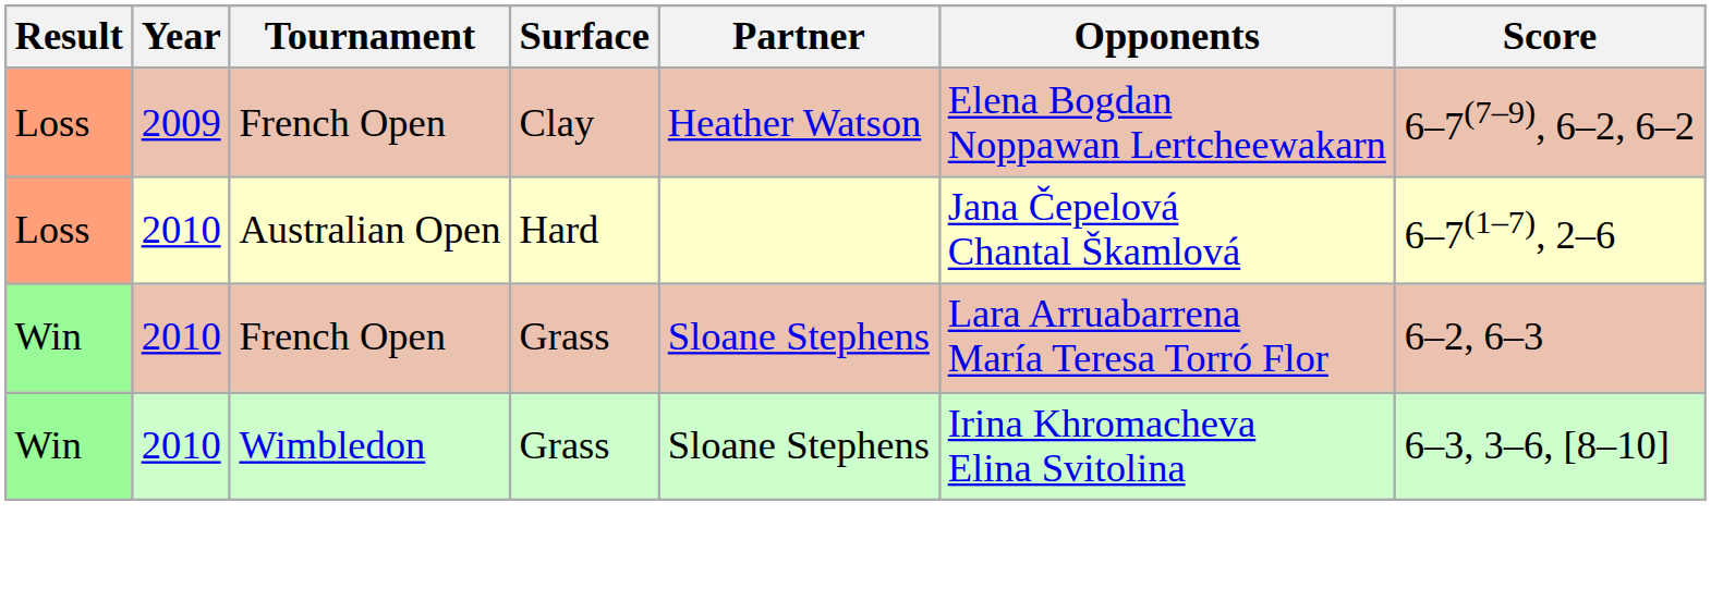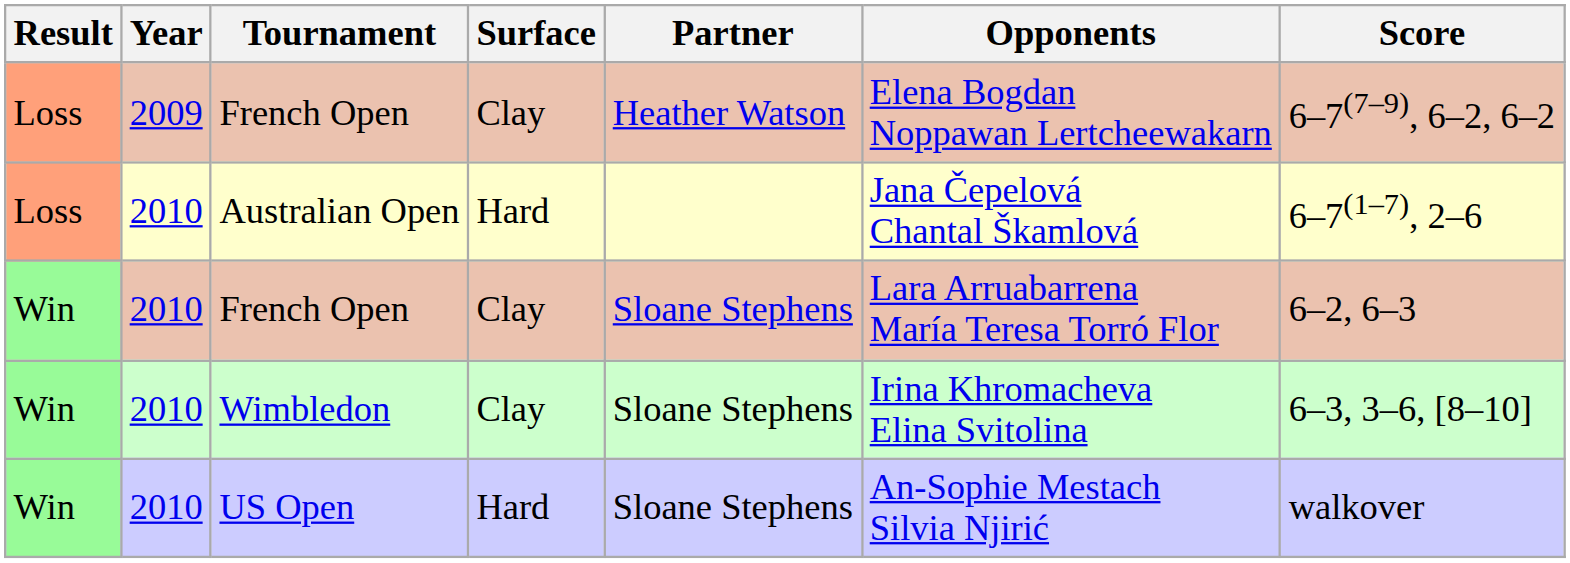Win / French Open | Surface: Grass -> Clay
Wimbledon | Surface: Grass -> Clay
+ row: Win | 2010 | US Open | Hard | Sloane Stephens | An-Sophie Mestach Silvia Njirić | walkover
